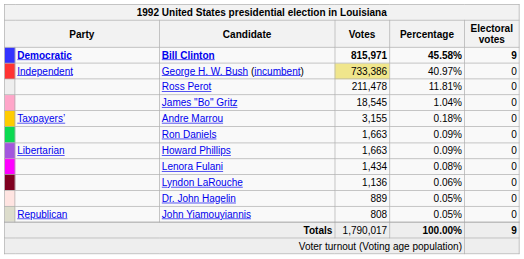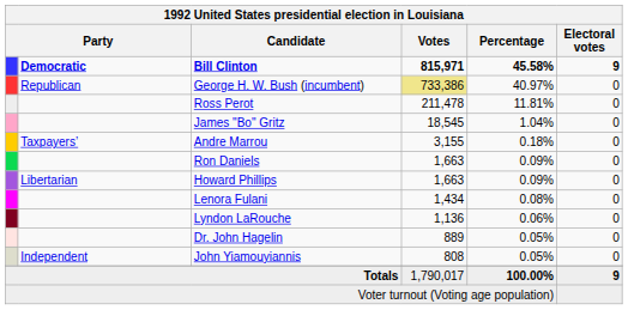George H. W. Bush (incumbent) | column 2: Independent -> Republican
John Yiamouyiannis | column 2: Republican -> Independent
